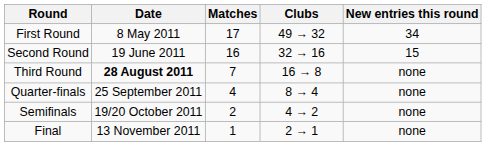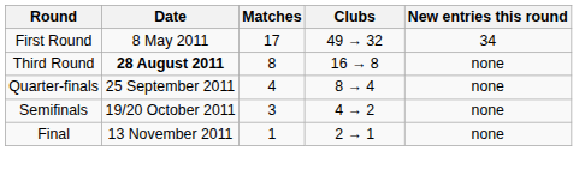- row: Second Round | 19 June 2011 | 16 | 32 → 16 | 15
Third Round | Matches: 7 -> 8
Semifinals | Matches: 2 -> 3
